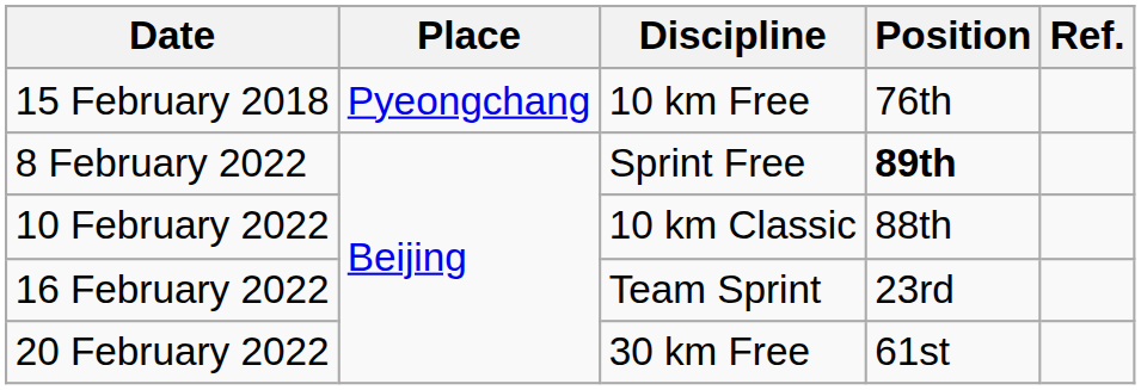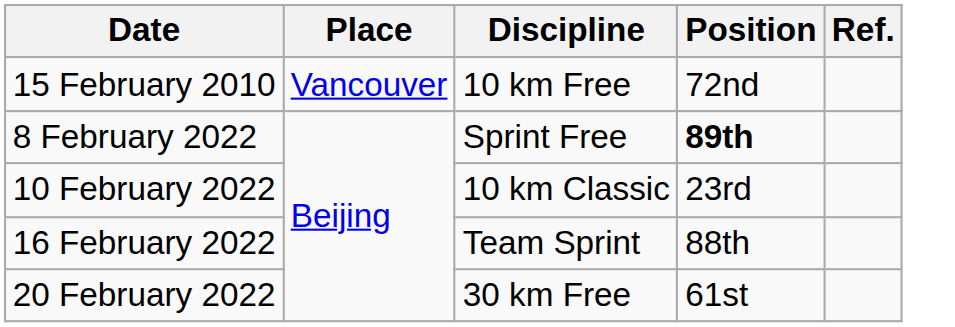+ row: 15 February 2010 | Vancouver | 10 km Free | 72nd
- row: 15 February 2018 | Pyeongchang | 10 km Free | 76th
10 February 2022 | Position: 88th -> 23rd
16 February 2022 | Position: 23rd -> 88th
